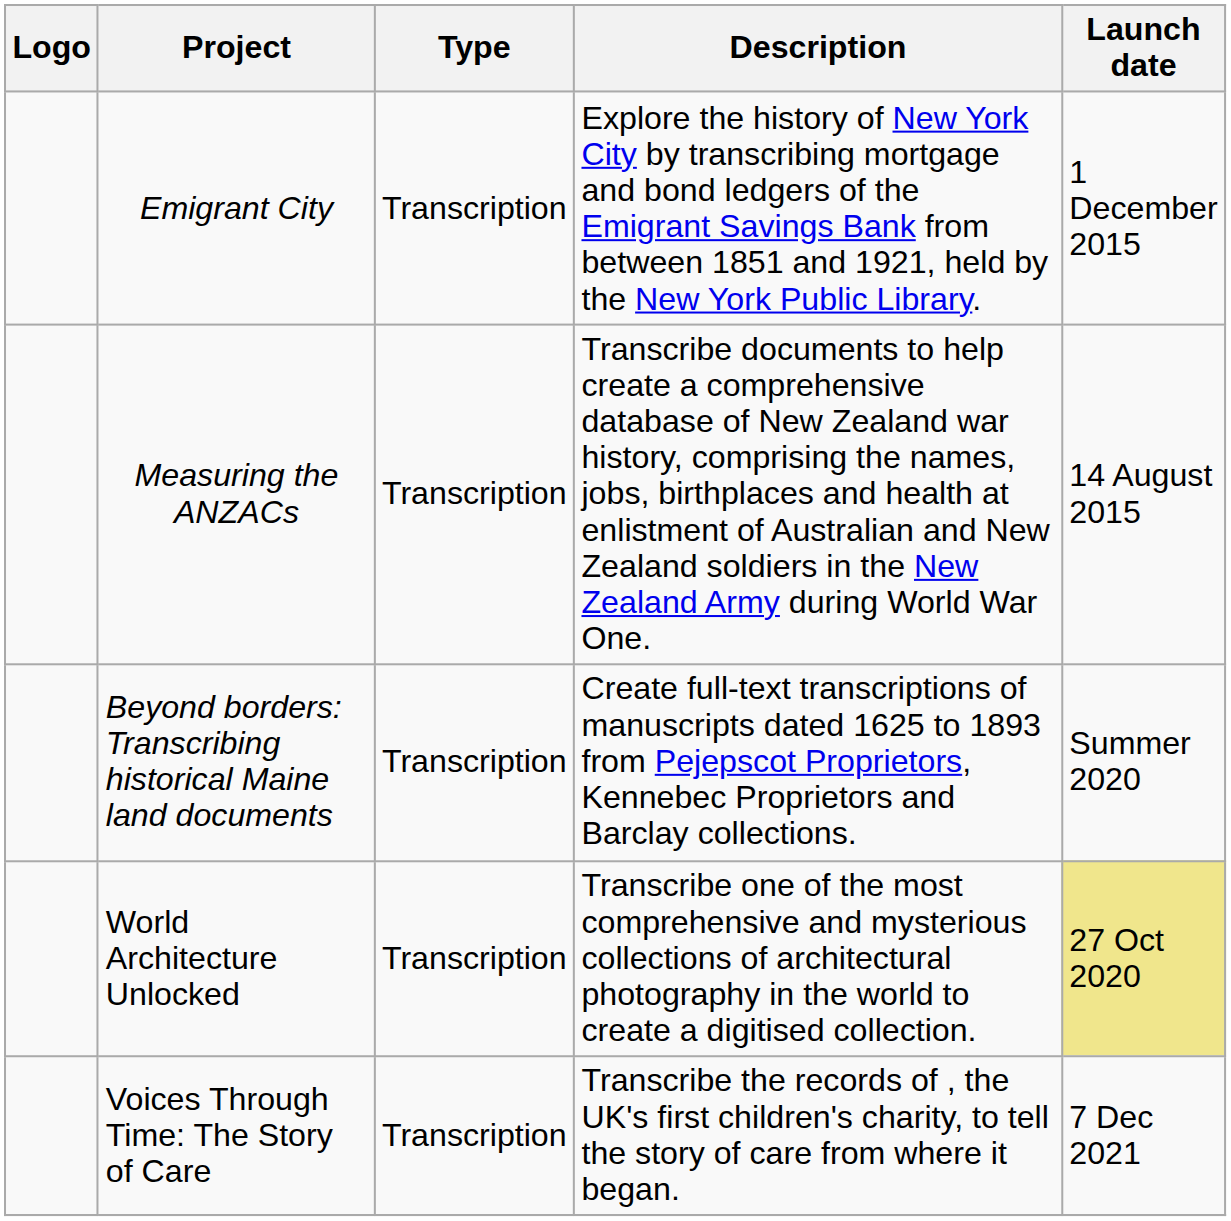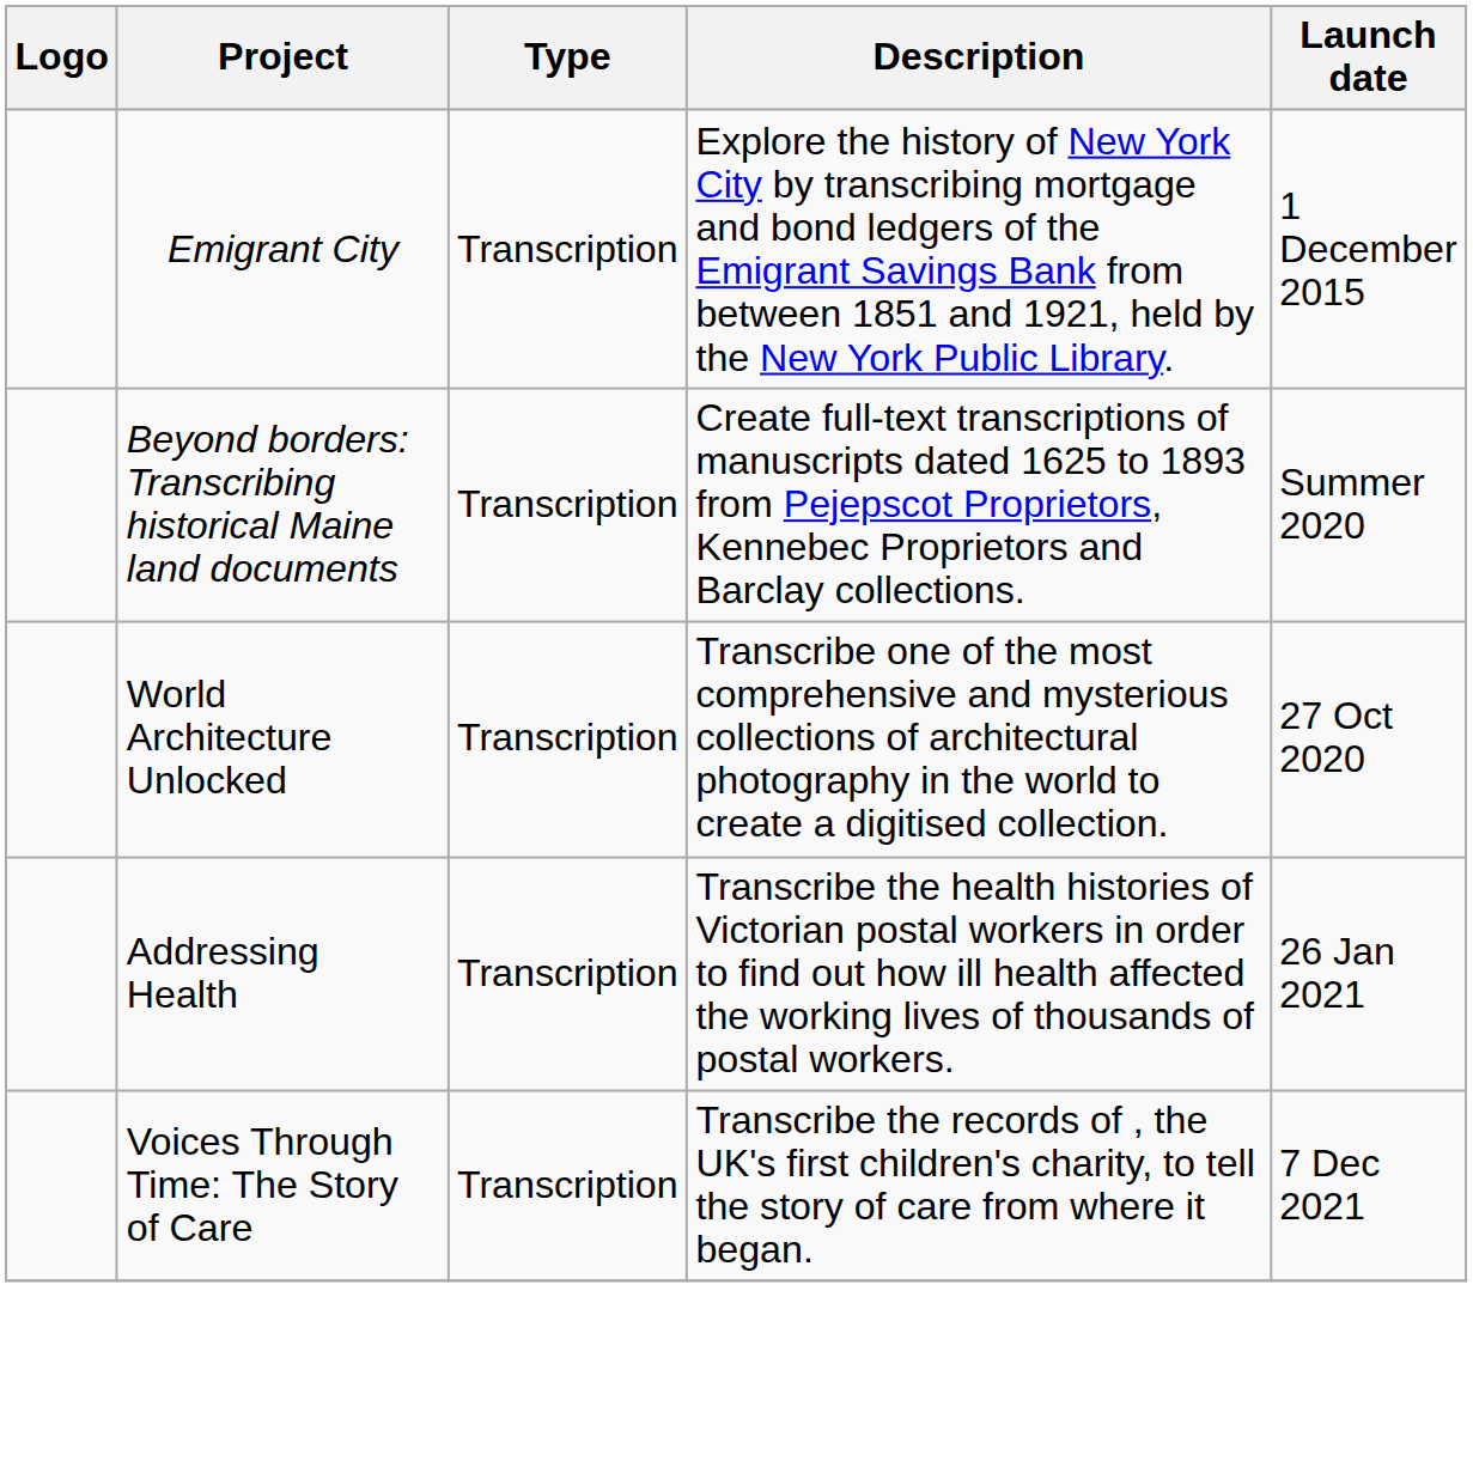- row: Measuring the ANZACs | Transcription | Transcribe documents to help create a comprehensive database of New Zealand war history, comprising the names, jobs, birthplaces and health at enlistment of Australian and New Zealand soldiers in the New Zealand Army during World War One. | 14 August 2015
World Architecture Unlocked | Launch date: khaki background -> no background
+ row: Addressing Health | Transcription | Transcribe the health histories of Victorian postal workers in order to find out how ill health affected the working lives of thousands of postal workers. | 26 Jan 2021
